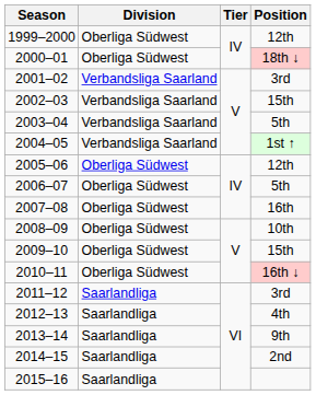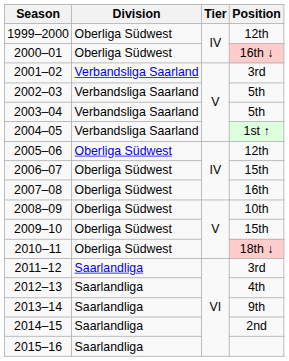2000–01 | Position: 18th ↓ -> 16th ↓
2002–03 | Position: 15th -> 5th
2006–07 | Position: 5th -> 15th
2010–11 | Position: 16th ↓ -> 18th ↓
